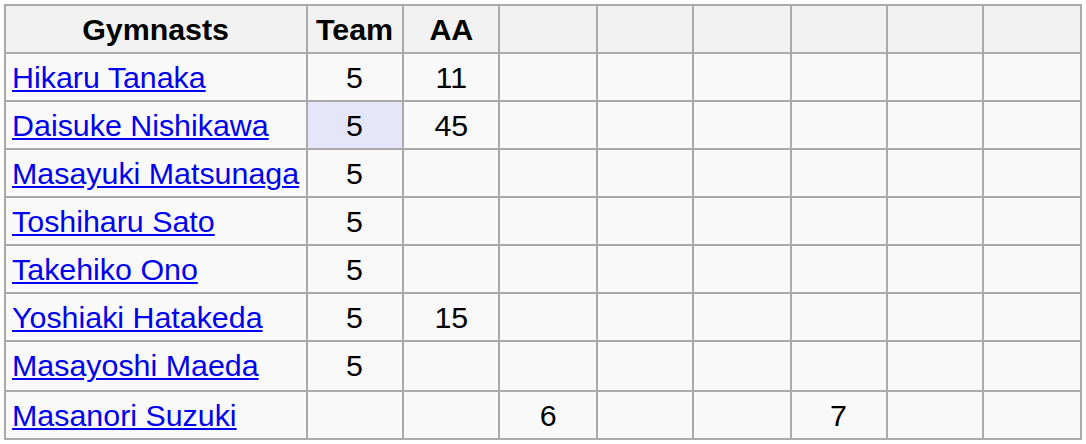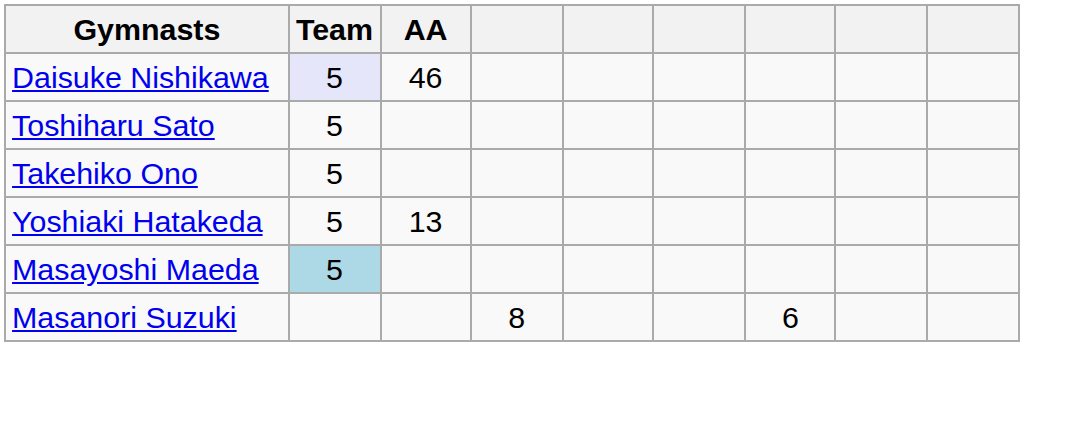- row: Hikaru Tanaka | 5 | 11
Daisuke Nishikawa | AA: 45 -> 46
- row: Masayuki Matsunaga | 5
Yoshiaki Hatakeda | AA: 15 -> 13
Masayoshi Maeda | Team: no background -> lightblue background
Masanori Suzuki | column 4: 6 -> 8
Masanori Suzuki | column 7: 7 -> 6
